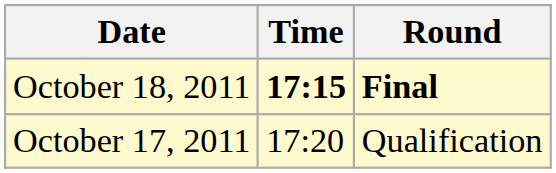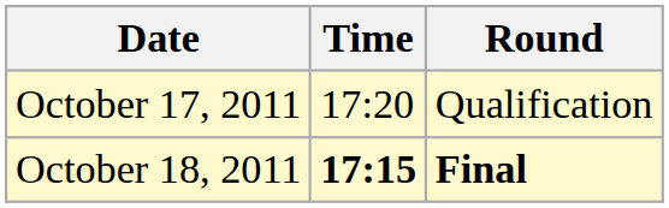rows swapped: October 17, 2011 <-> October 18, 2011
